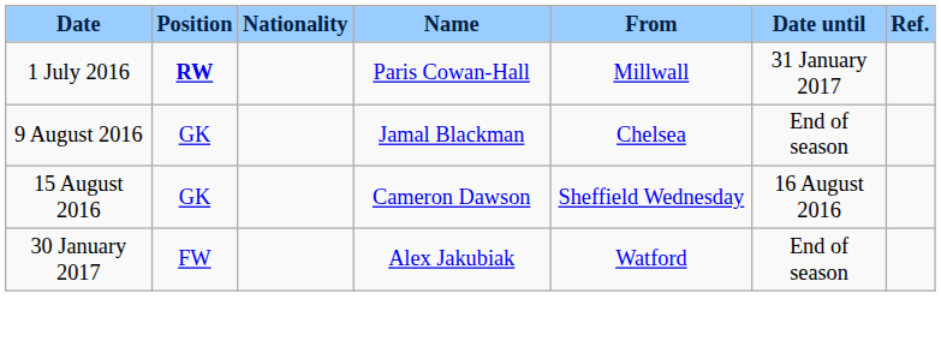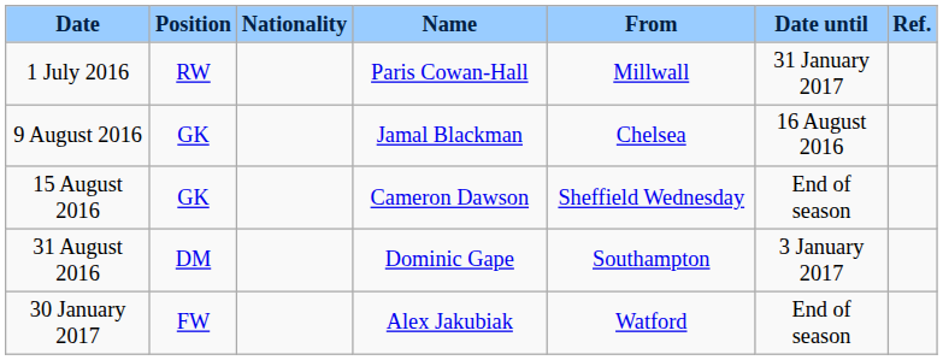1 July 2016 | Position: bold -> normal
9 August 2016 | Date until: End of season -> 16 August 2016
15 August 2016 | Date until: 16 August 2016 -> End of season
+ row: 31 August 2016 | DM | Dominic Gape | Southampton | 3 January 2017
